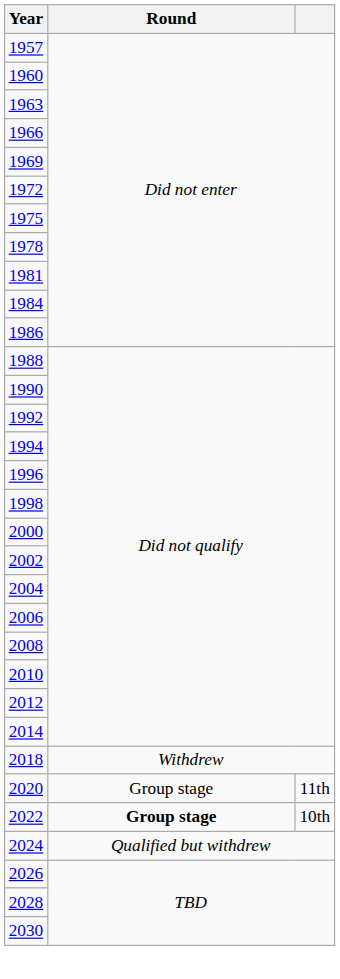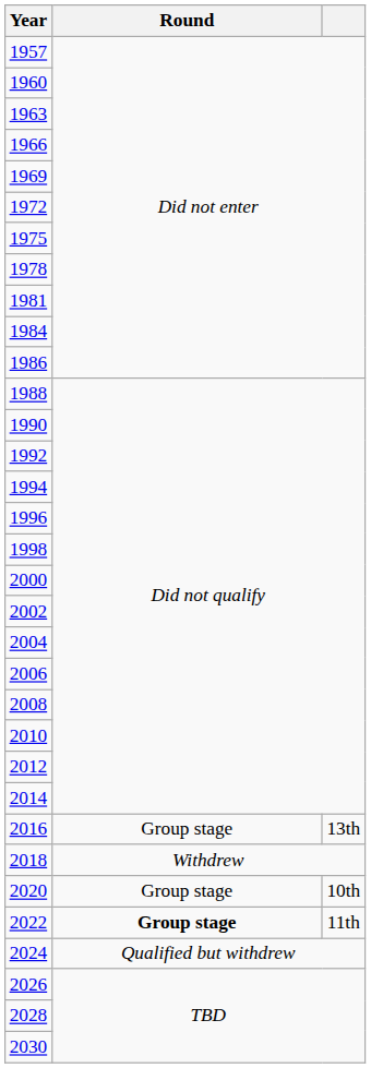+ row: 2016 | Group stage | 13th
2020 | column 3: 11th -> 10th
2022 | column 3: 10th -> 11th
